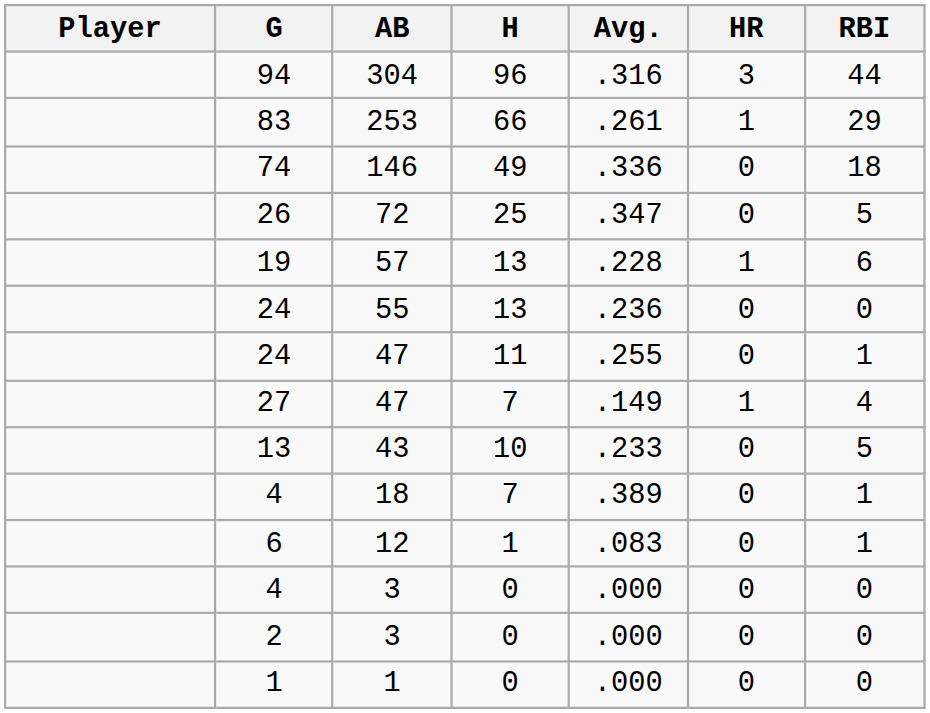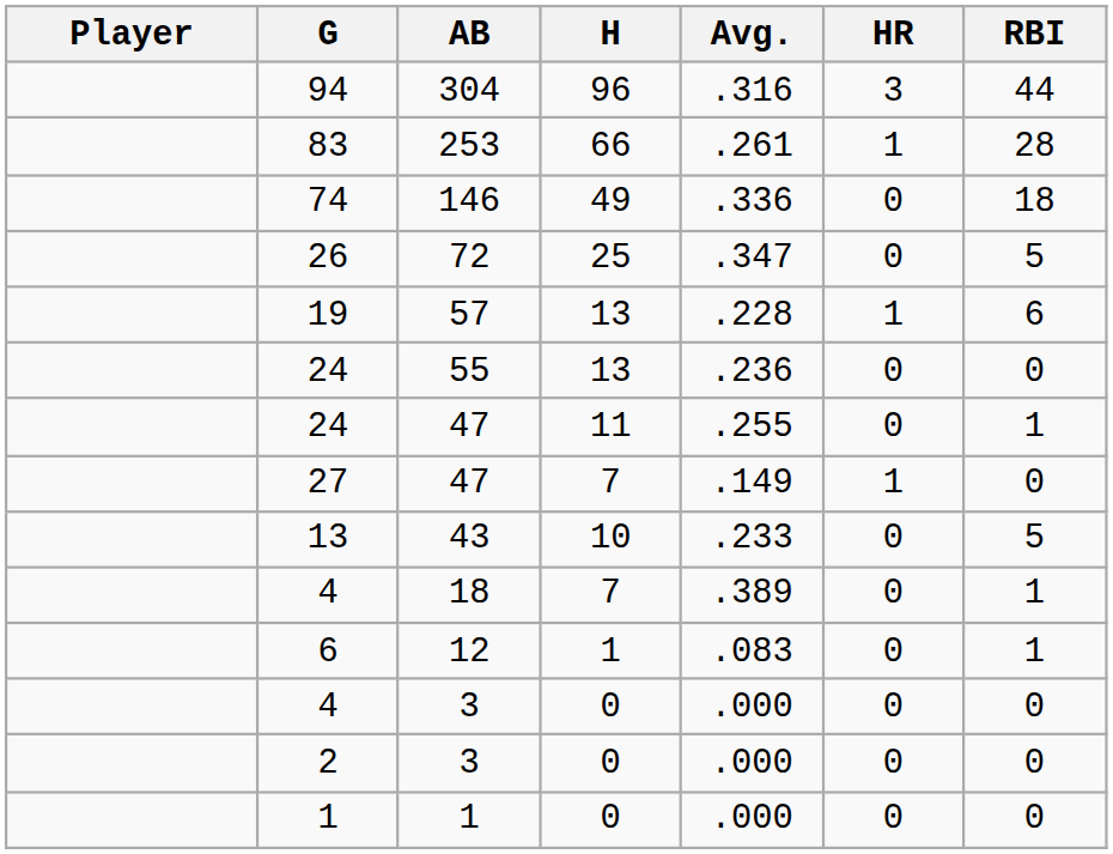83 | RBI: 29 -> 28
27 | RBI: 4 -> 0
